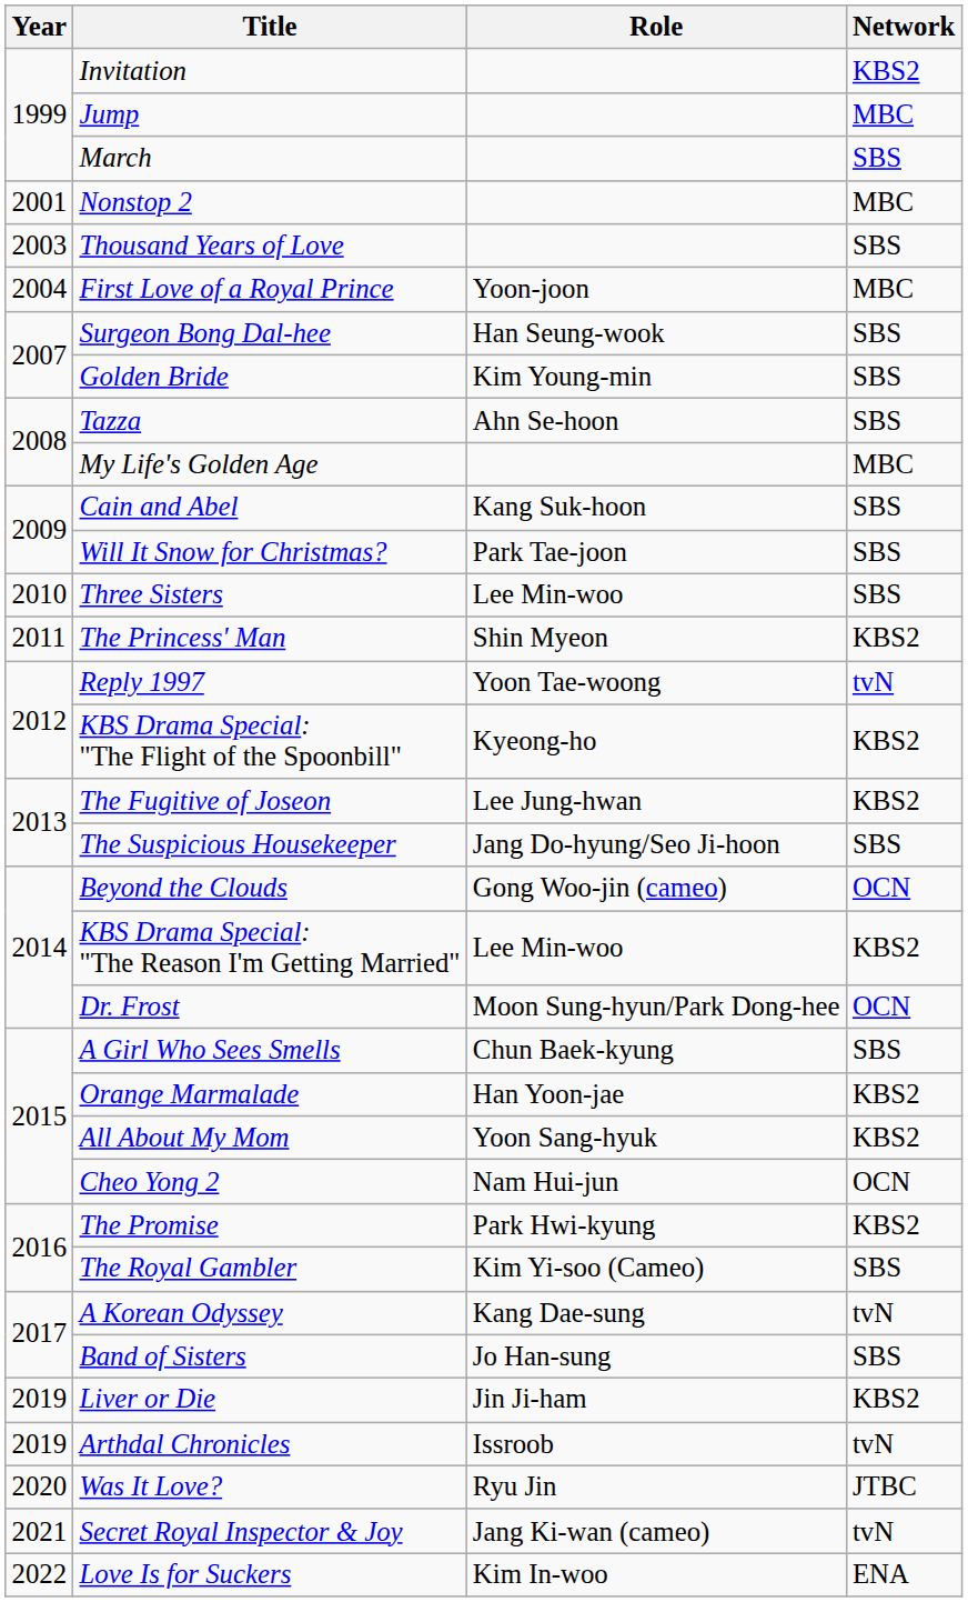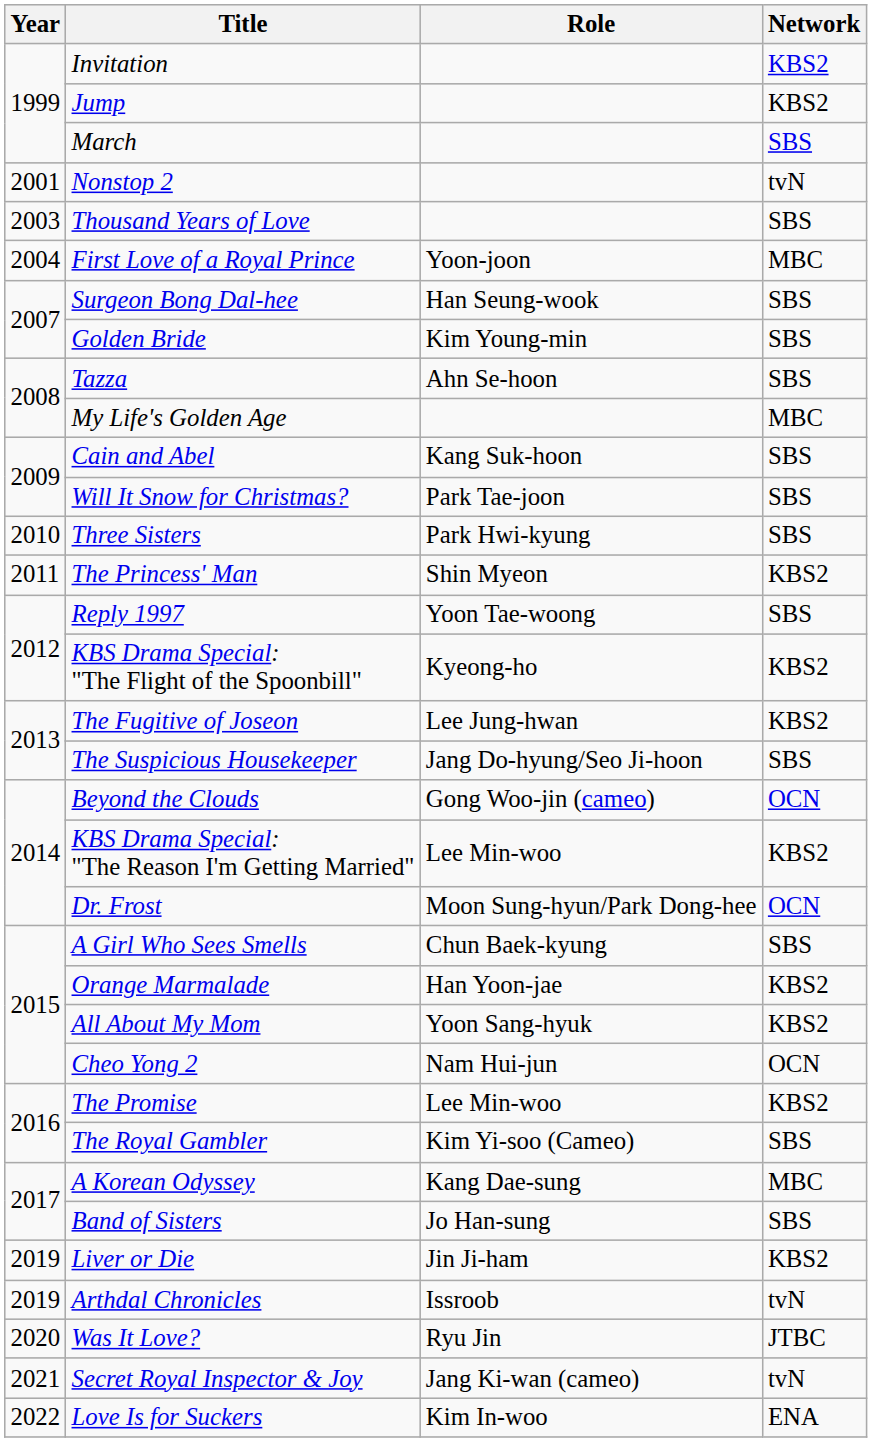Jump | Network: MBC -> KBS2
Nonstop 2 | Network: MBC -> tvN
Three Sisters | Role: Lee Min-woo -> Park Hwi-kyung
Reply 1997 | Network: tvN -> SBS
The Promise | Role: Park Hwi-kyung -> Lee Min-woo
A Korean Odyssey | Network: tvN -> MBC
